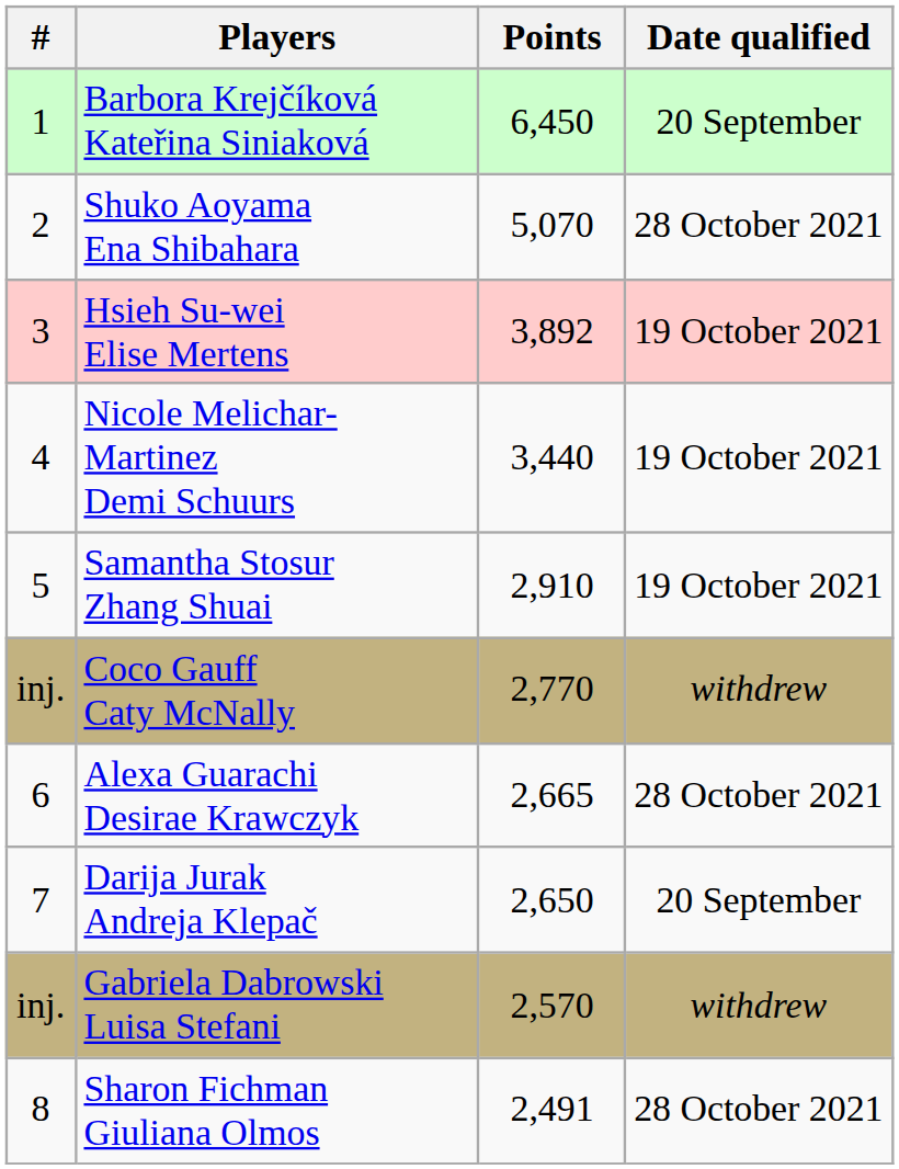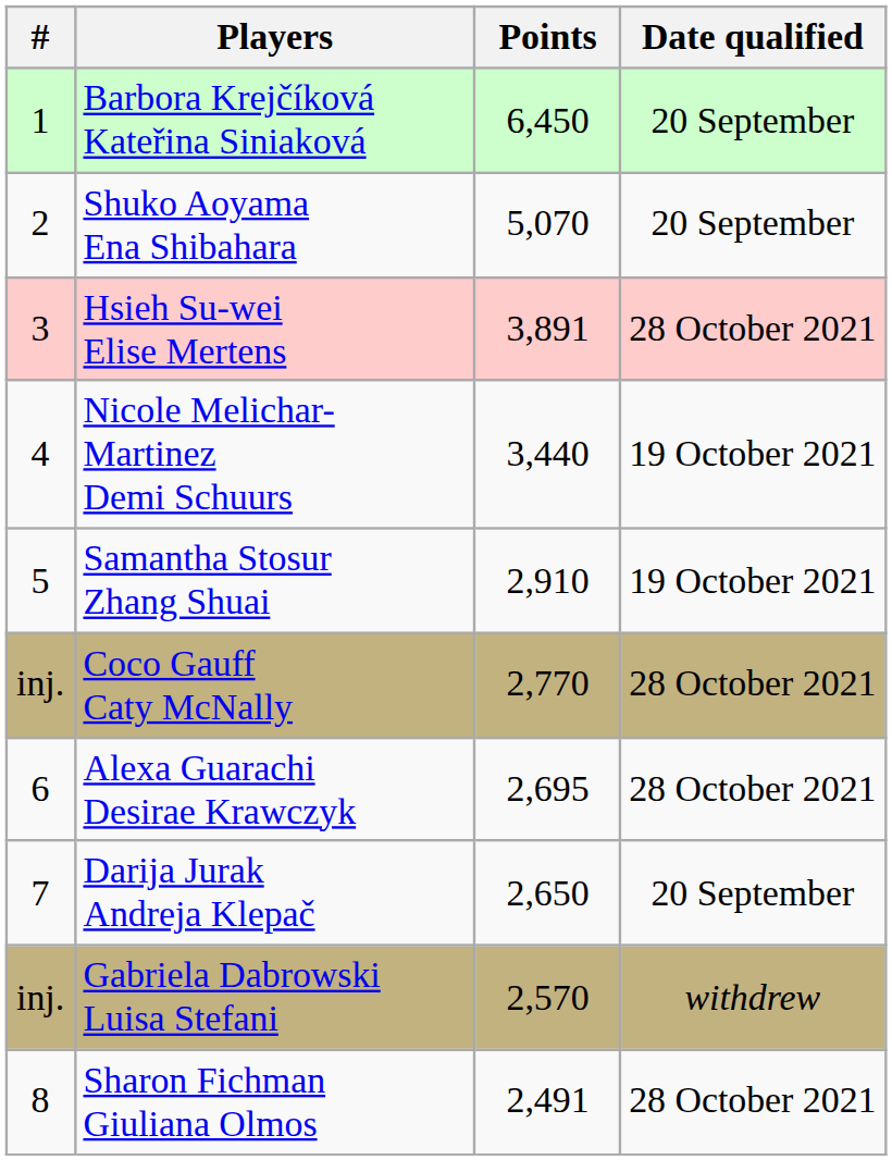Shuko Aoyama Ena Shibahara | Date qualified: 28 October 2021 -> 20 September
Hsieh Su-wei Elise Mertens | Points: 3,892 -> 3,891
Hsieh Su-wei Elise Mertens | Date qualified: 19 October 2021 -> 28 October 2021
Coco Gauff Caty McNally | Date qualified: withdrew -> 28 October 2021
Alexa Guarachi Desirae Krawczyk | Points: 2,665 -> 2,695
